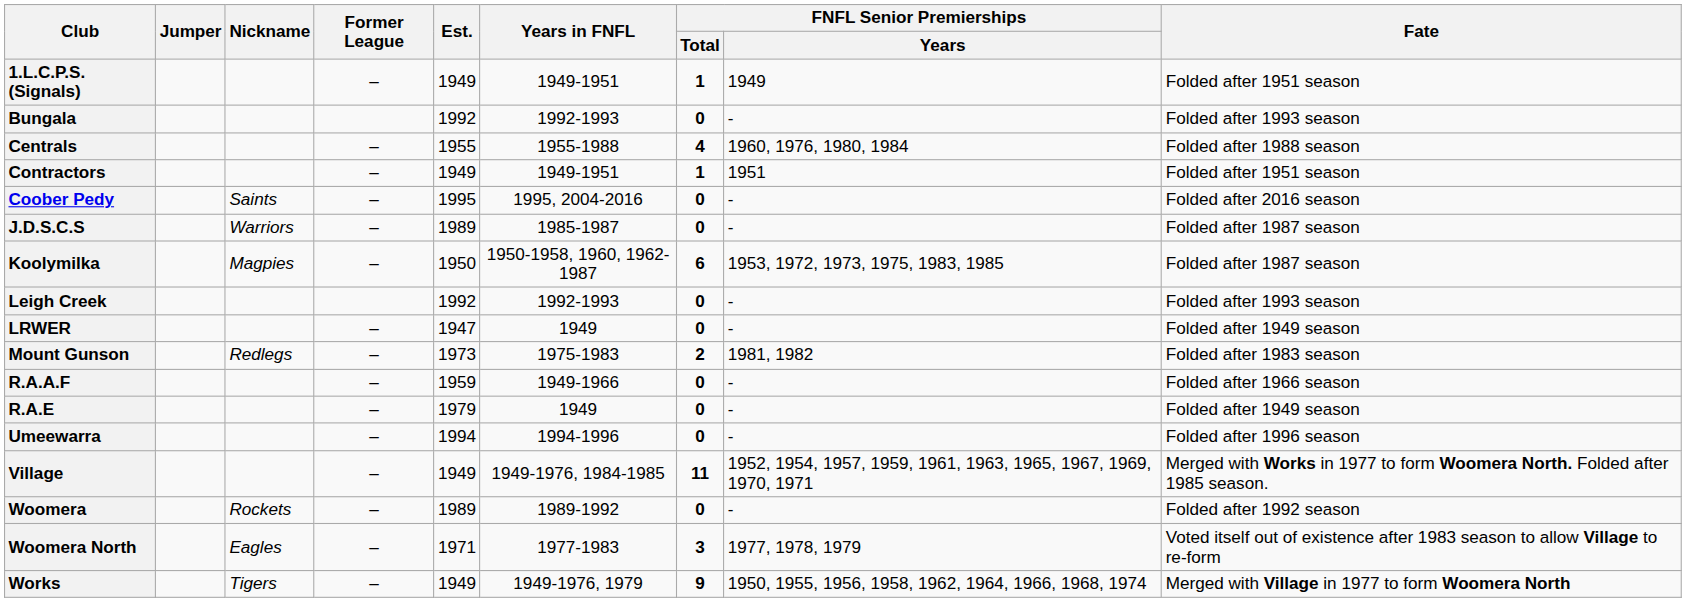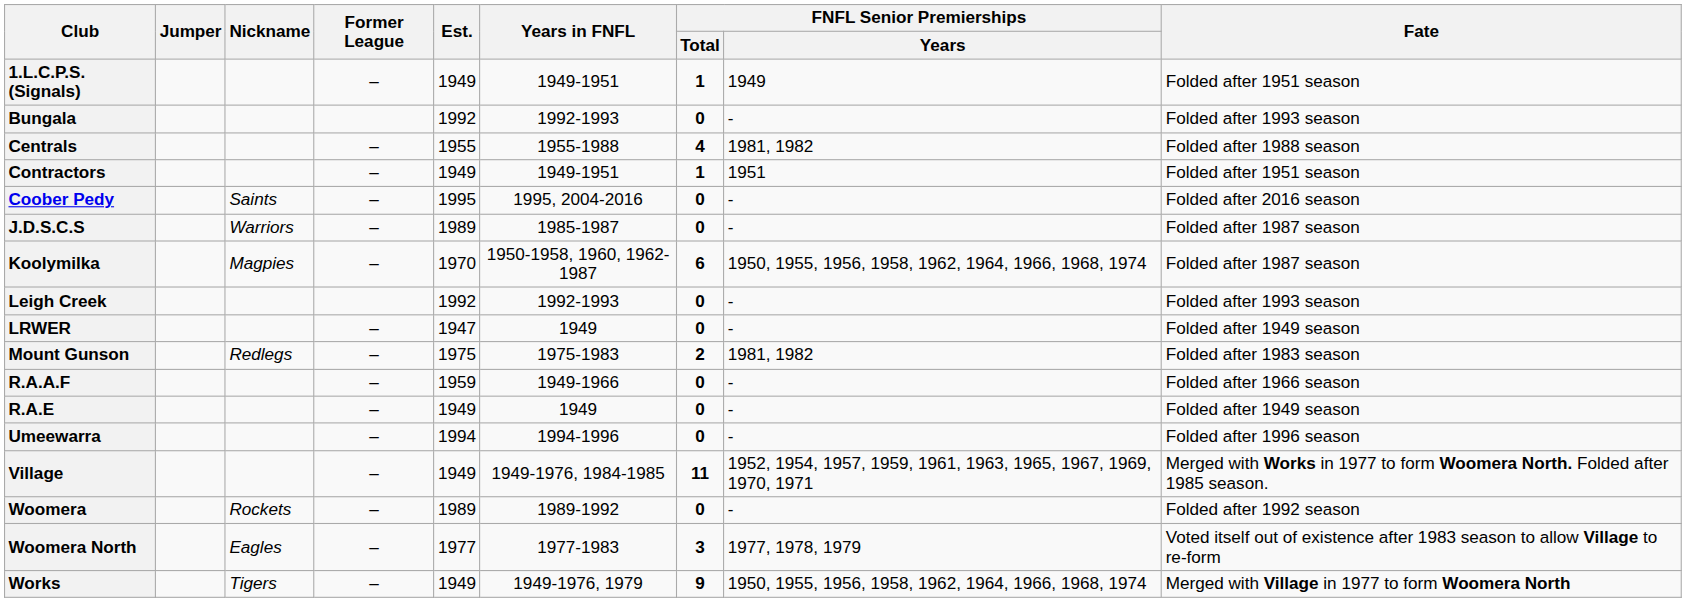Centrals | FNFL Senior Premierships / Years: 1960, 1976, 1980, 1984 -> 1981, 1982
Koolymilka | Est.: 1950 -> 1970
Koolymilka | FNFL Senior Premierships / Years: 1953, 1972, 1973, 1975, 1983, 1985 -> 1950, 1955, 1956, 1958, 1962, 1964, 1966, 1968, 1974
Mount Gunson | Est.: 1973 -> 1975
R.A.E | Est.: 1979 -> 1949
Woomera North | Est.: 1971 -> 1977
